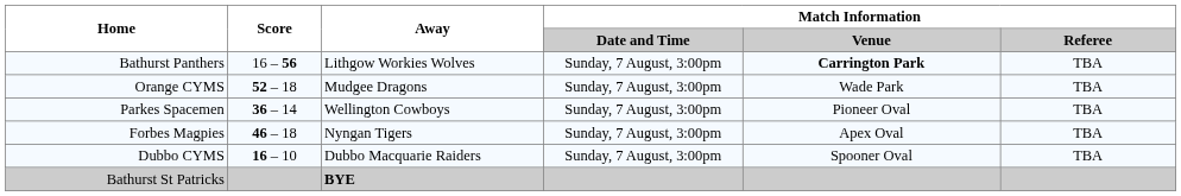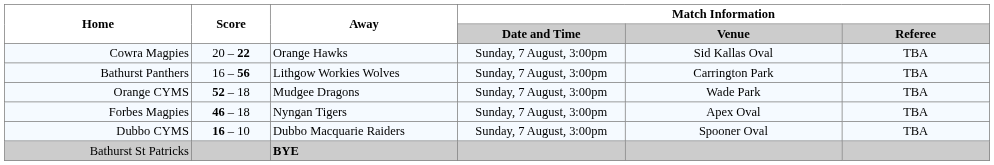+ row: Cowra Magpies | 20 – 22 | Orange Hawks | Sunday, 7 August, 3:00pm | Sid Kallas Oval | TBA
Bathurst Panthers | Match Information / Venue: bold -> normal
- row: Parkes Spacemen | 36 – 14 | Wellington Cowboys | Sunday, 7 August, 3:00pm | Pioneer Oval | TBA
